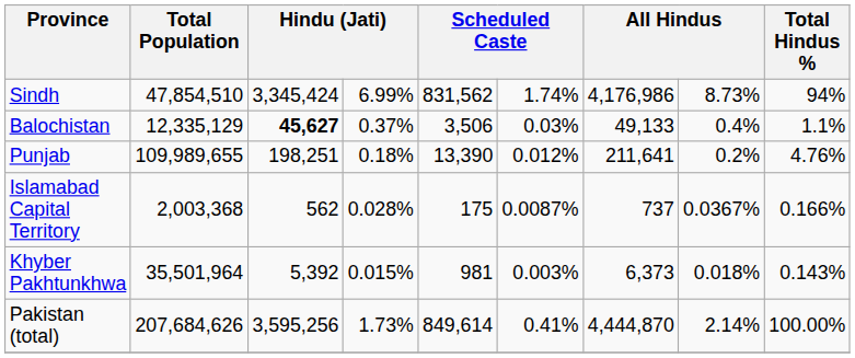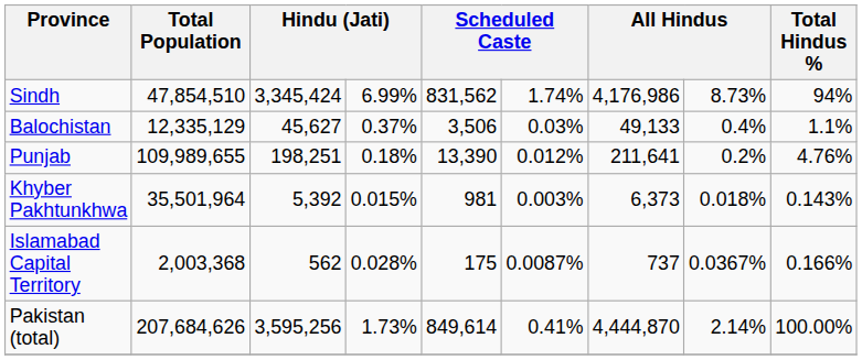Balochistan | column 3: bold -> normal
rows swapped: Khyber Pakhtunkhwa <-> Islamabad Capital Territory
